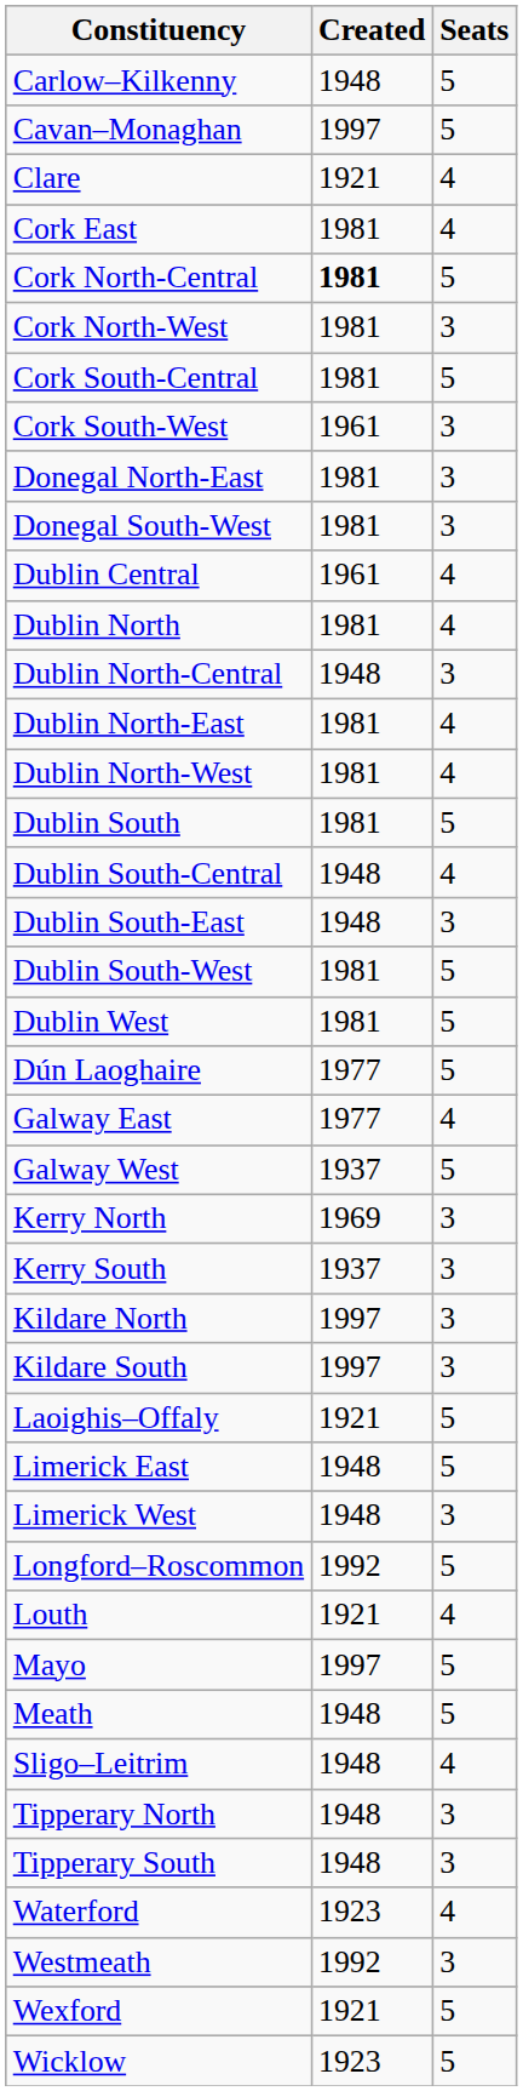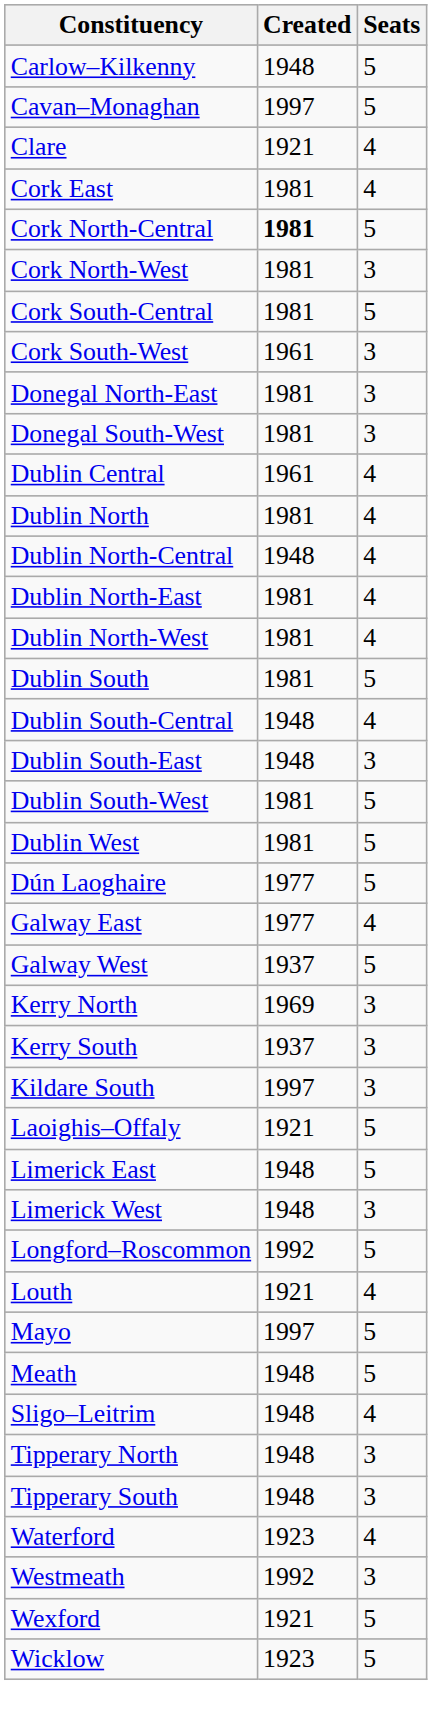Dublin North-Central | Seats: 3 -> 4
- row: Kildare North | 1997 | 3
